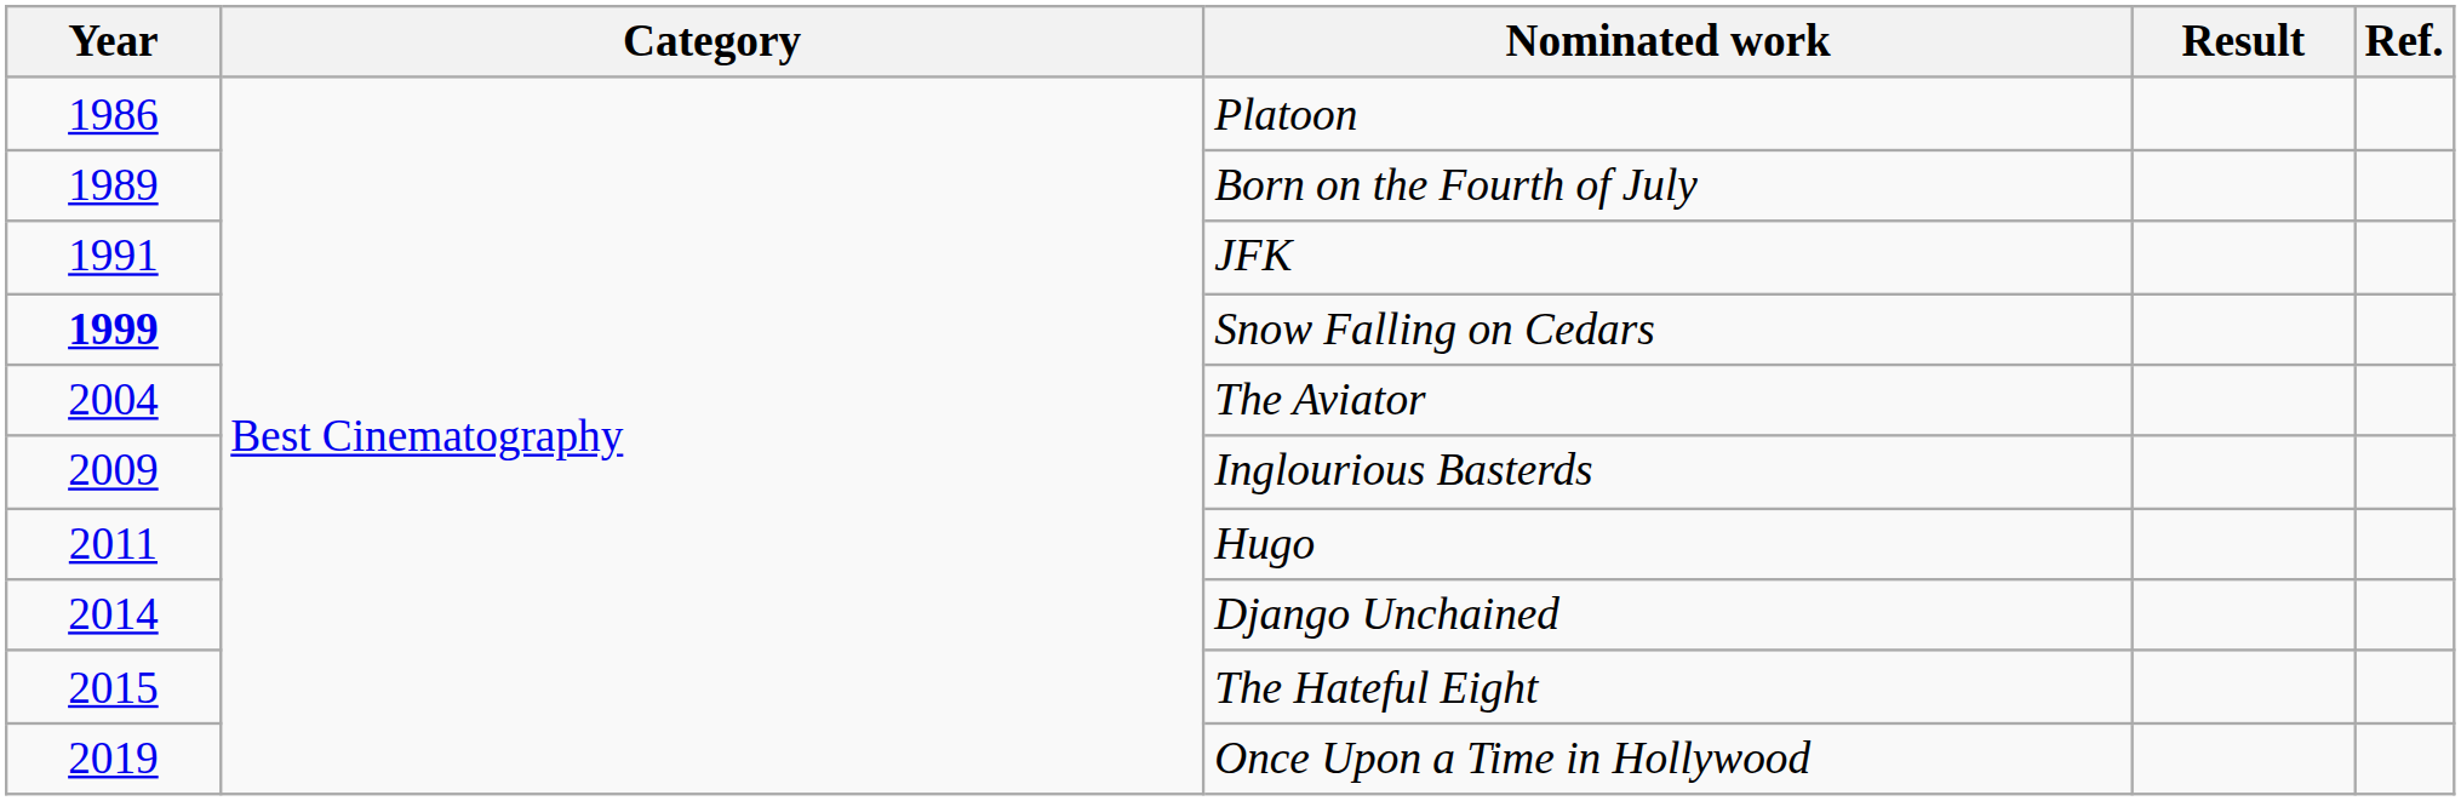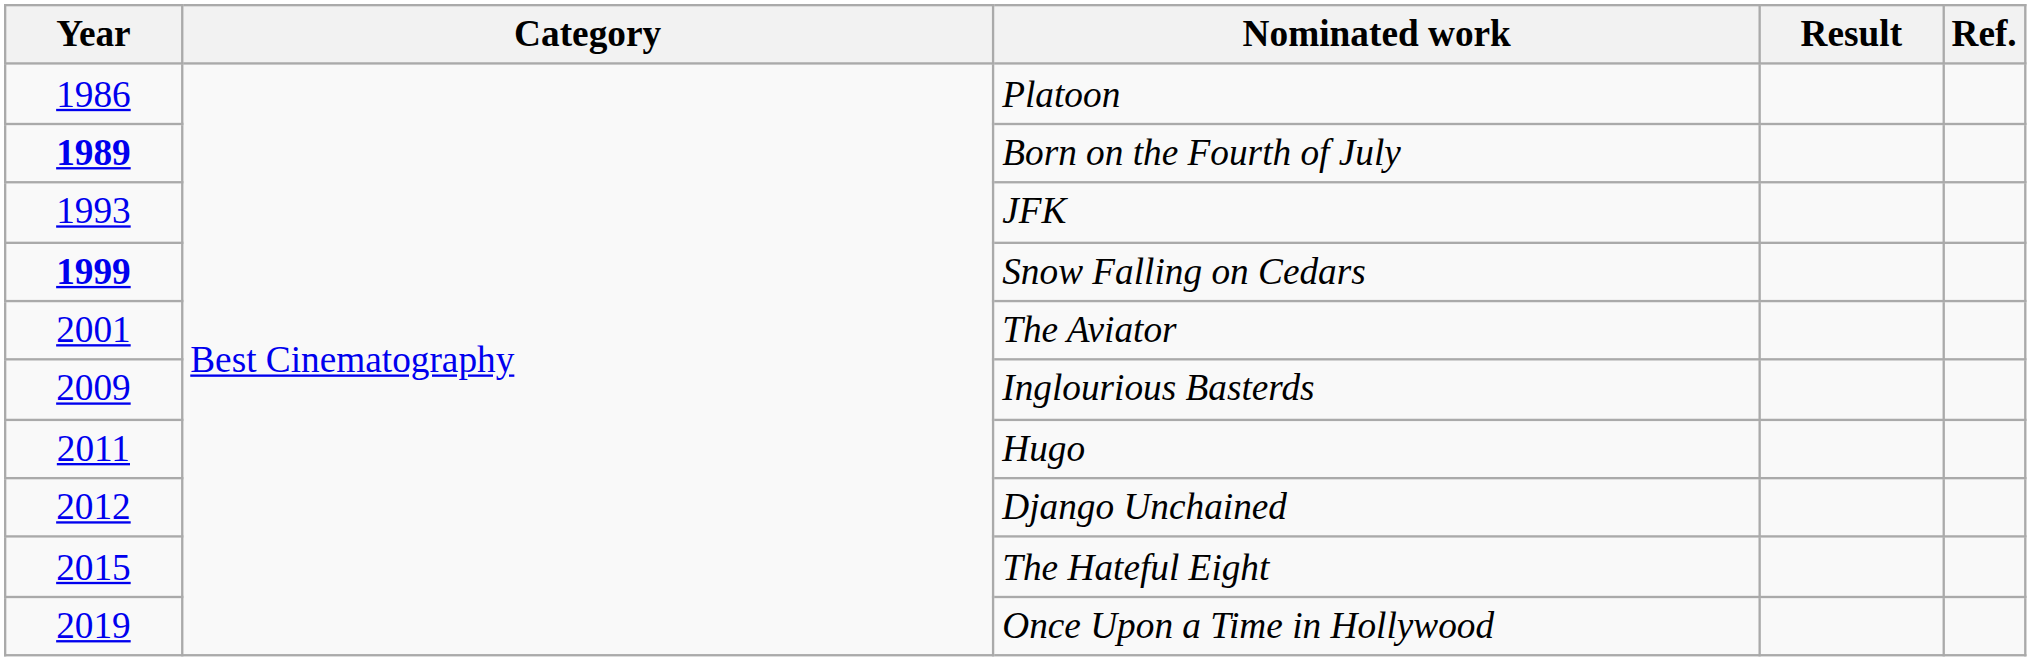Born on the Fourth of July | Year: normal -> bold
JFK | Year: 1991 -> 1993
The Aviator | Year: 2004 -> 2001
Django Unchained | Year: 2014 -> 2012
